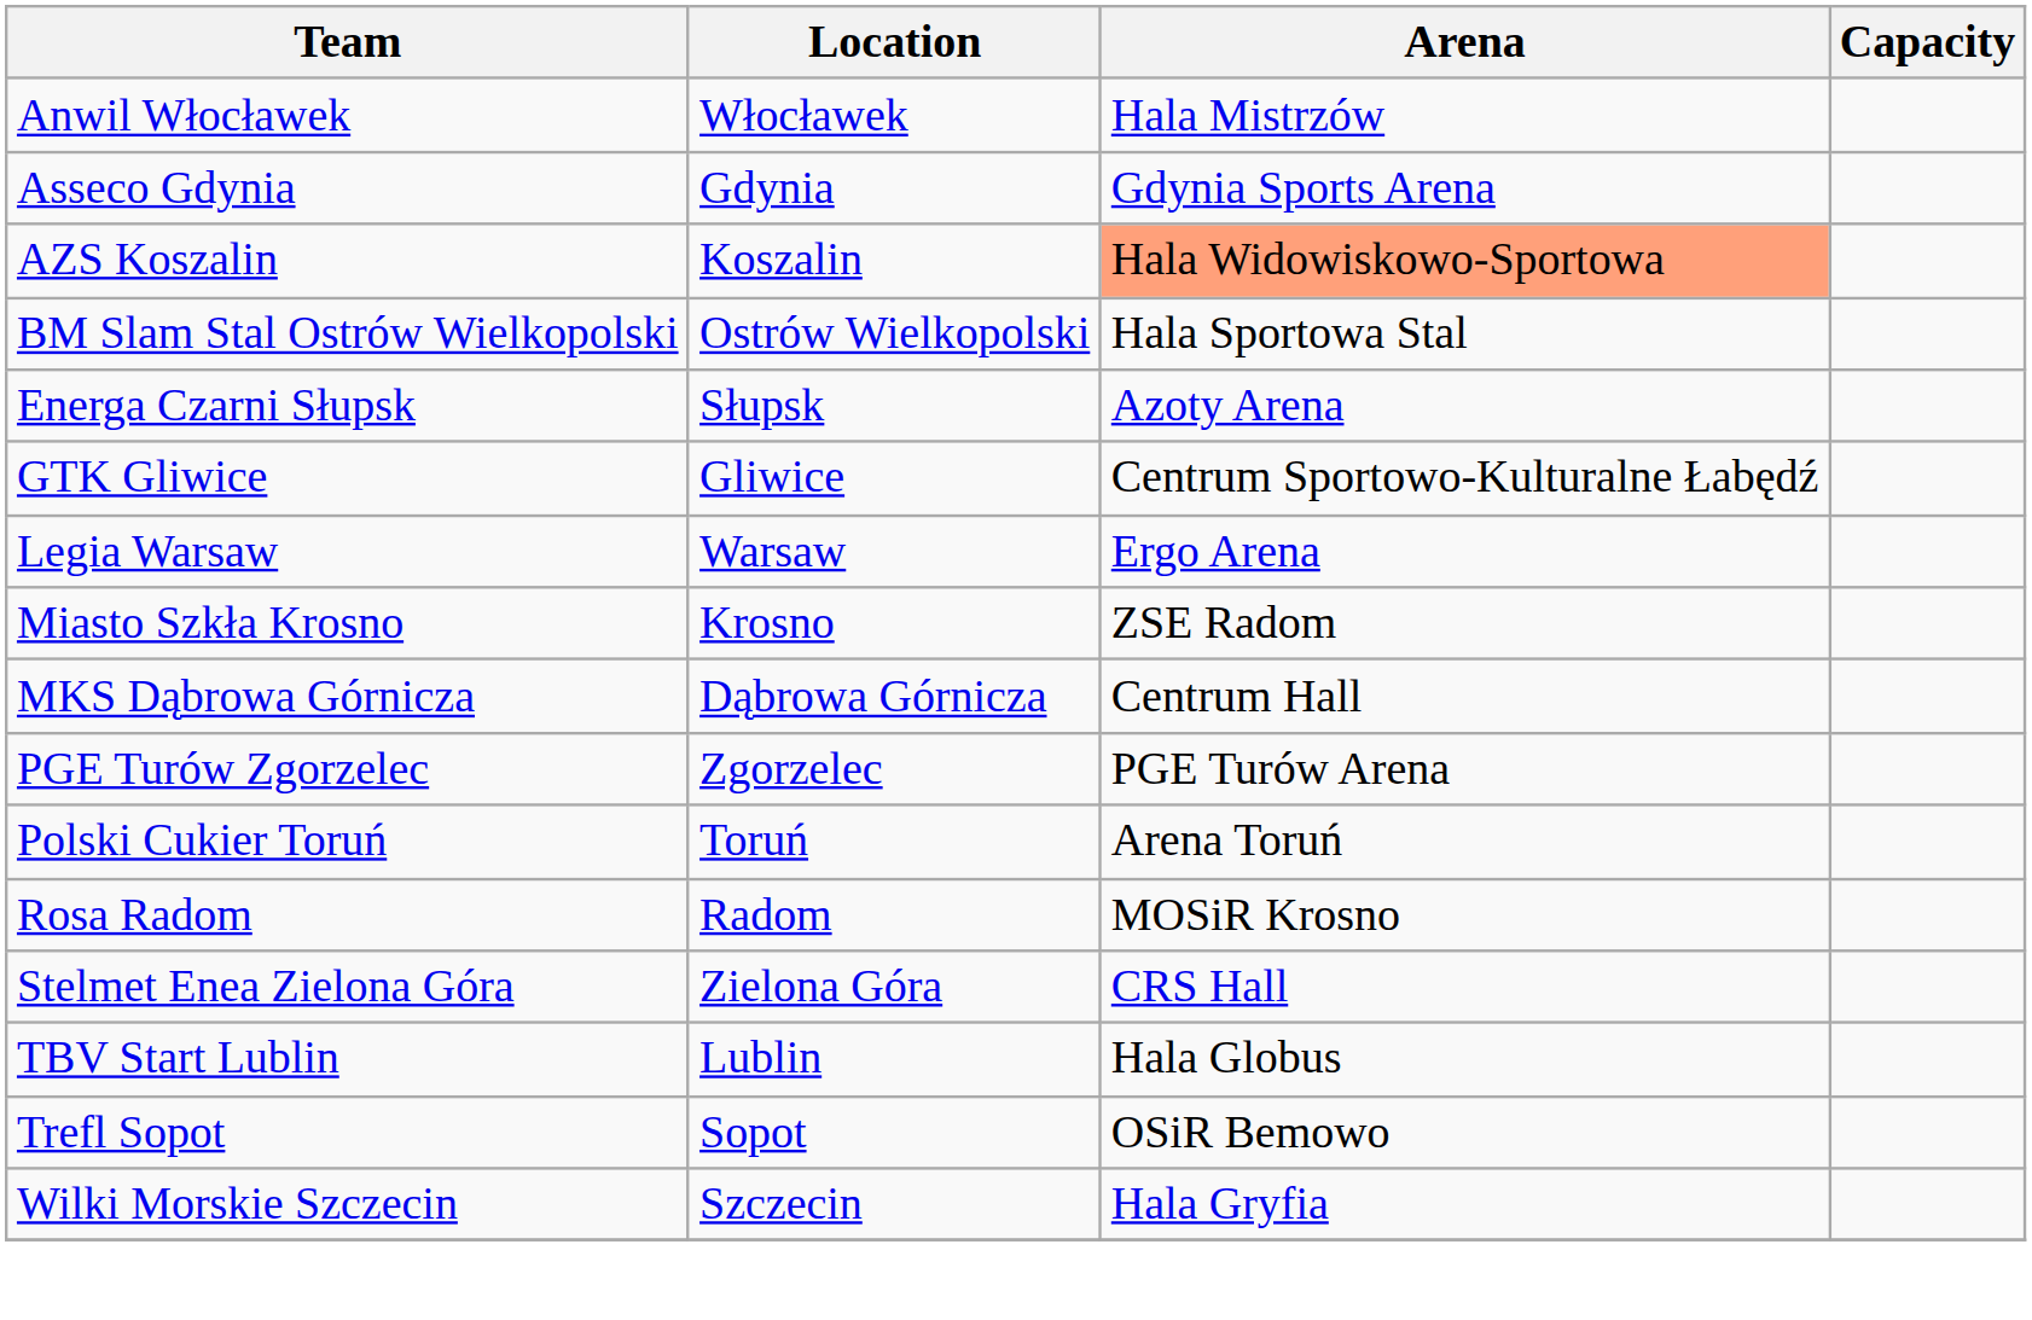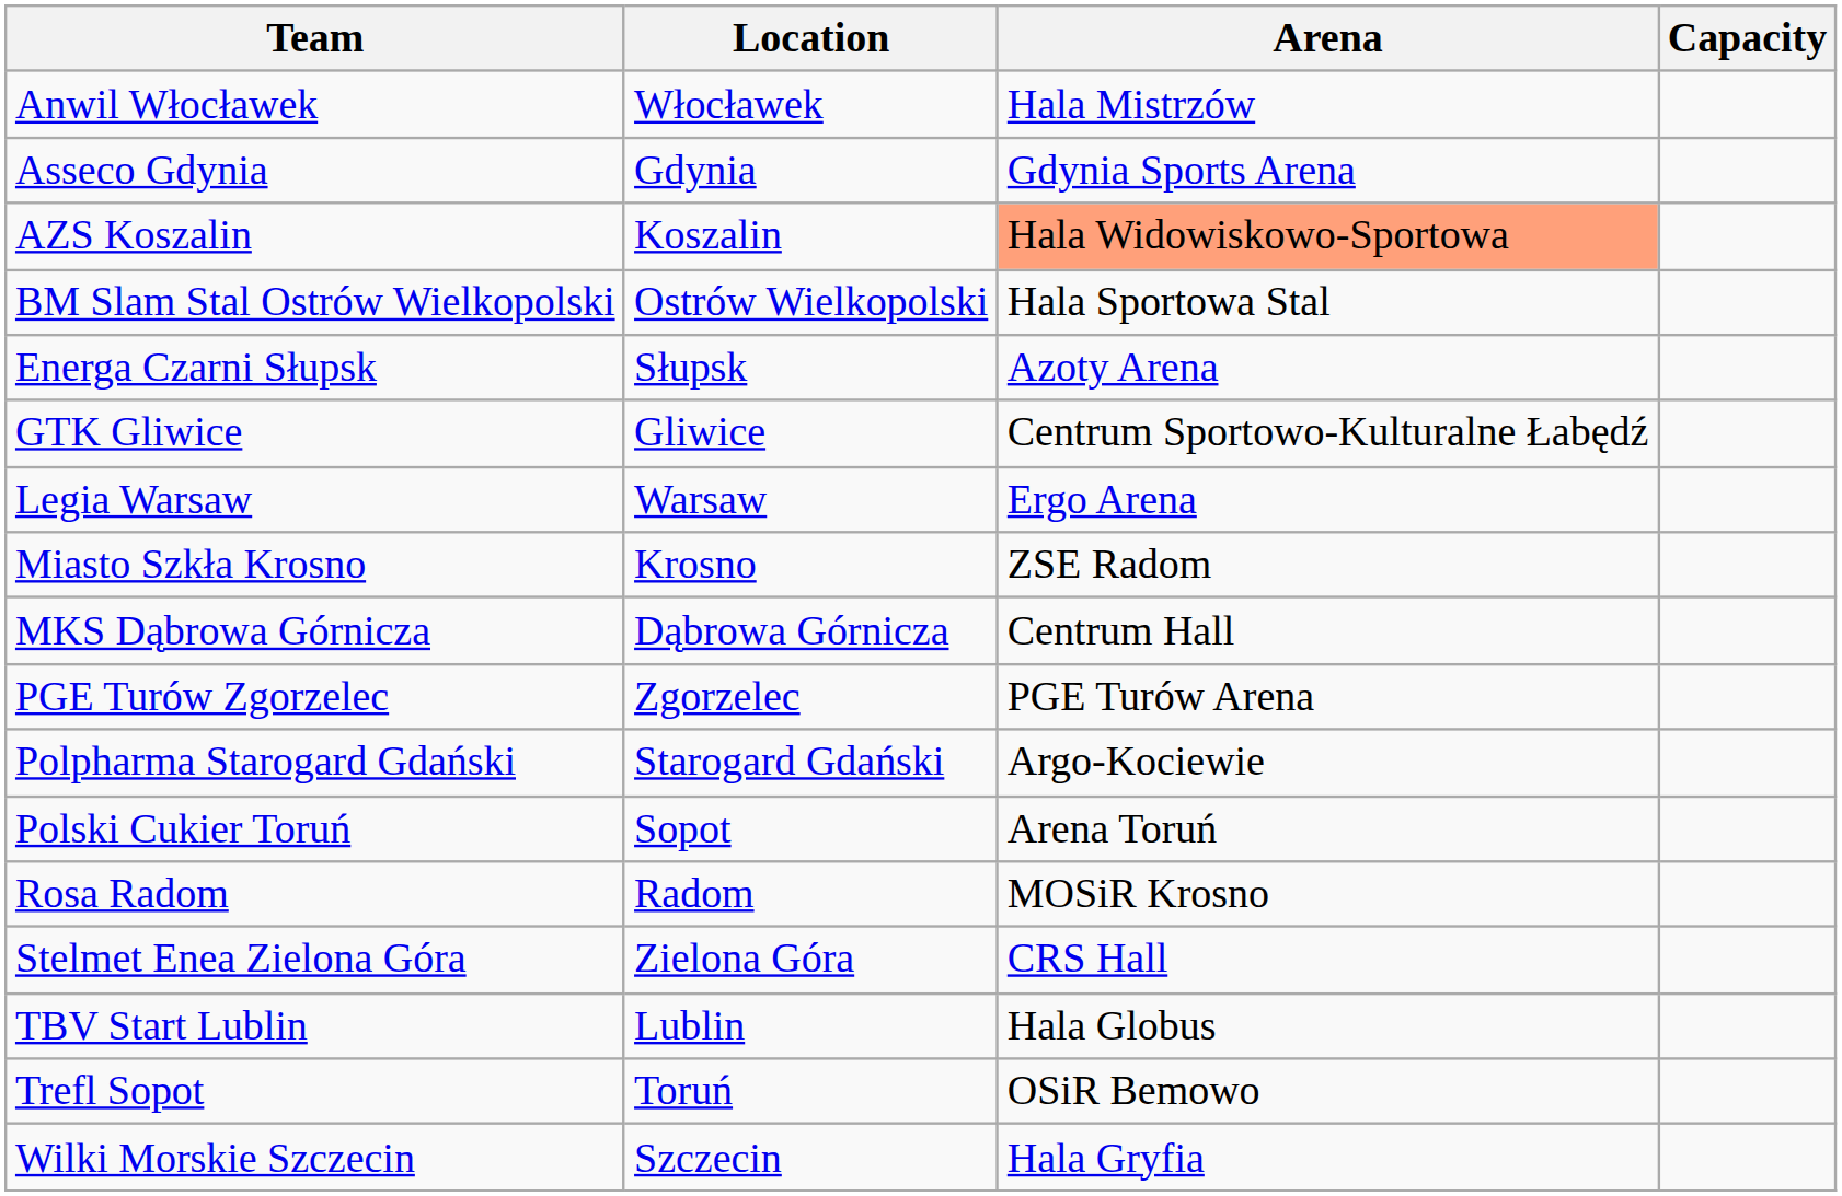+ row: Polpharma Starogard Gdański | Starogard Gdański | Argo-Kociewie
Polski Cukier Toruń | Location: Toruń -> Sopot
Trefl Sopot | Location: Sopot -> Toruń
